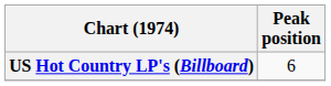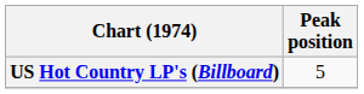US Hot Country LP's (Billboard) | Peak position: 6 -> 5
